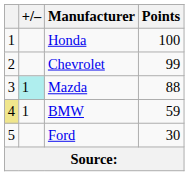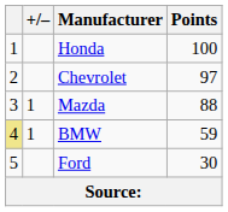Chevrolet | Points: 99 -> 97
Mazda | +/–: paleturquoise background -> no background
